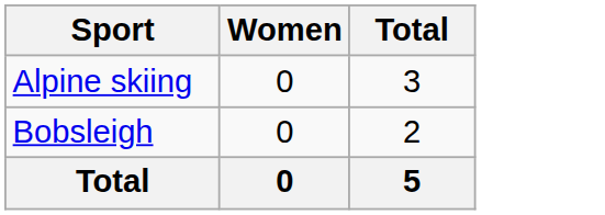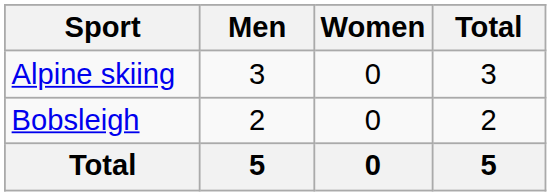+ column: Men | 3 | 2 | 5
